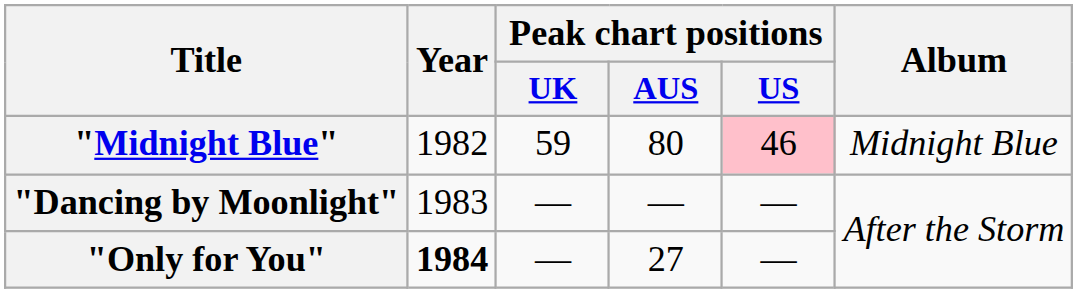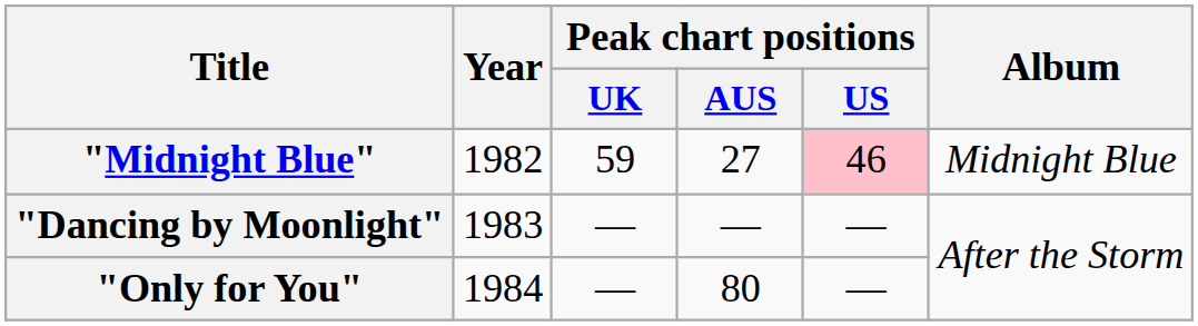"Midnight Blue" | Peak chart positions / AUS: 80 -> 27
"Only for You" | Year: bold -> normal
"Only for You" | Peak chart positions / AUS: 27 -> 80
